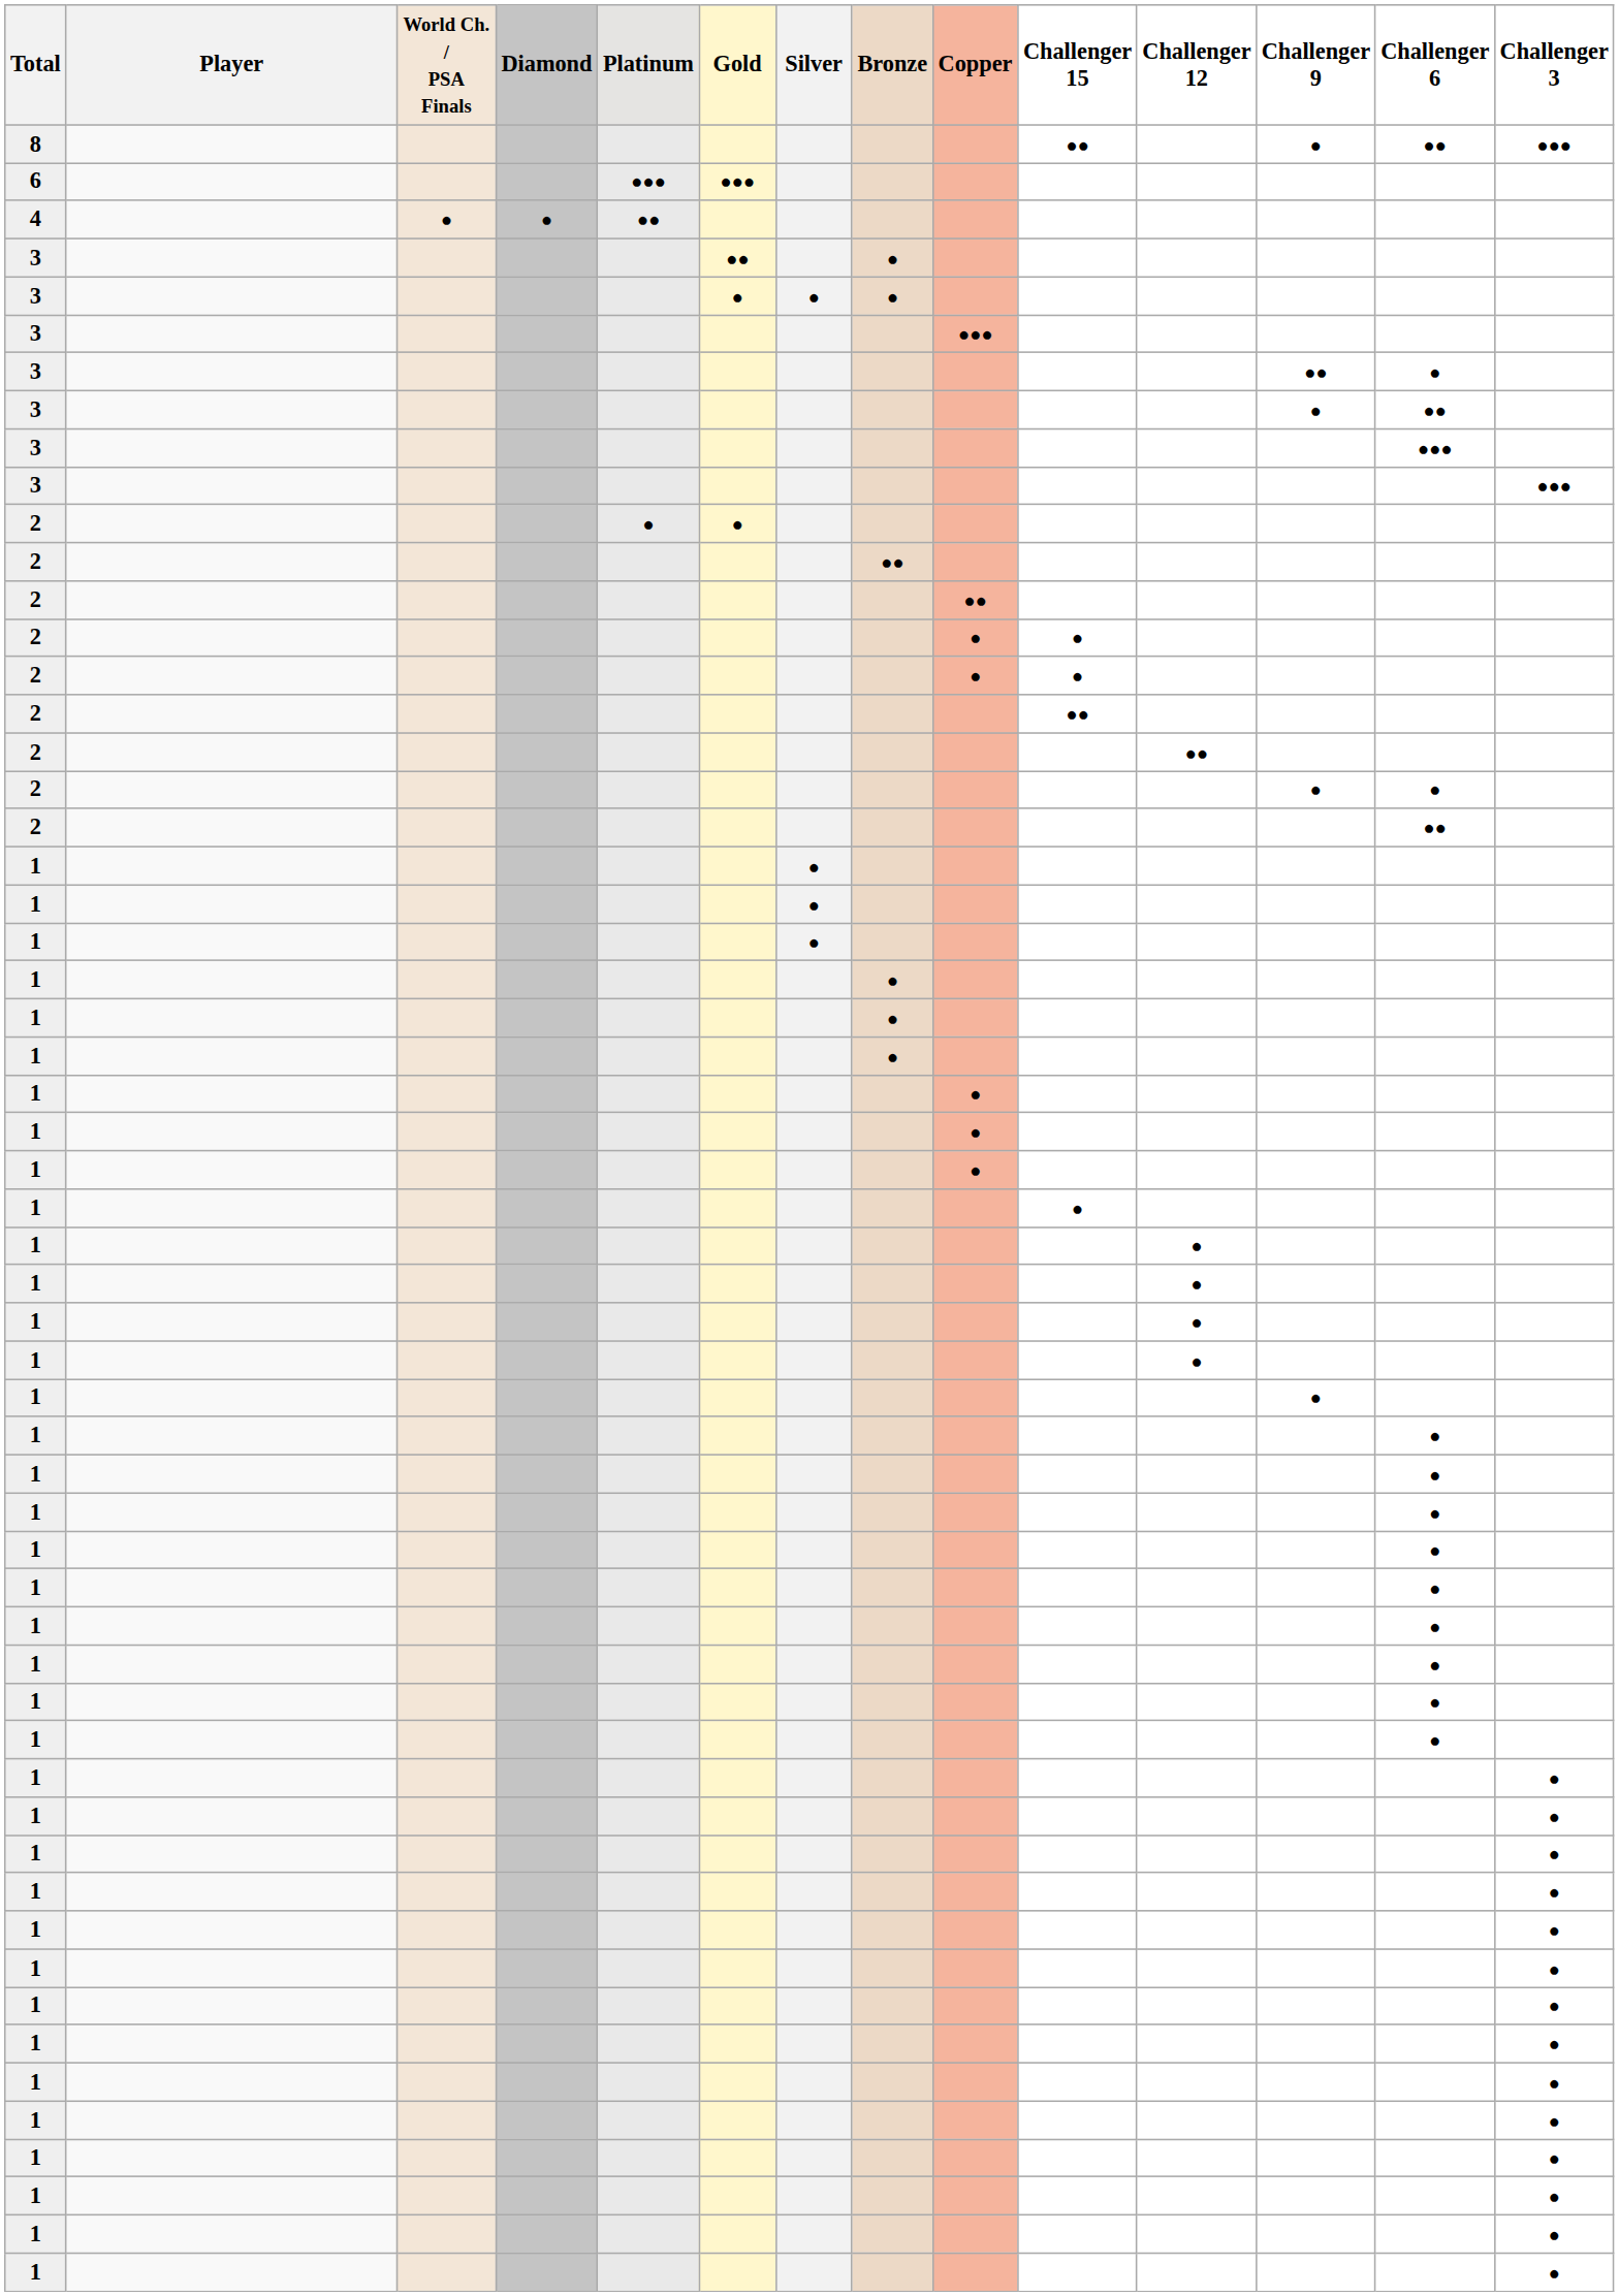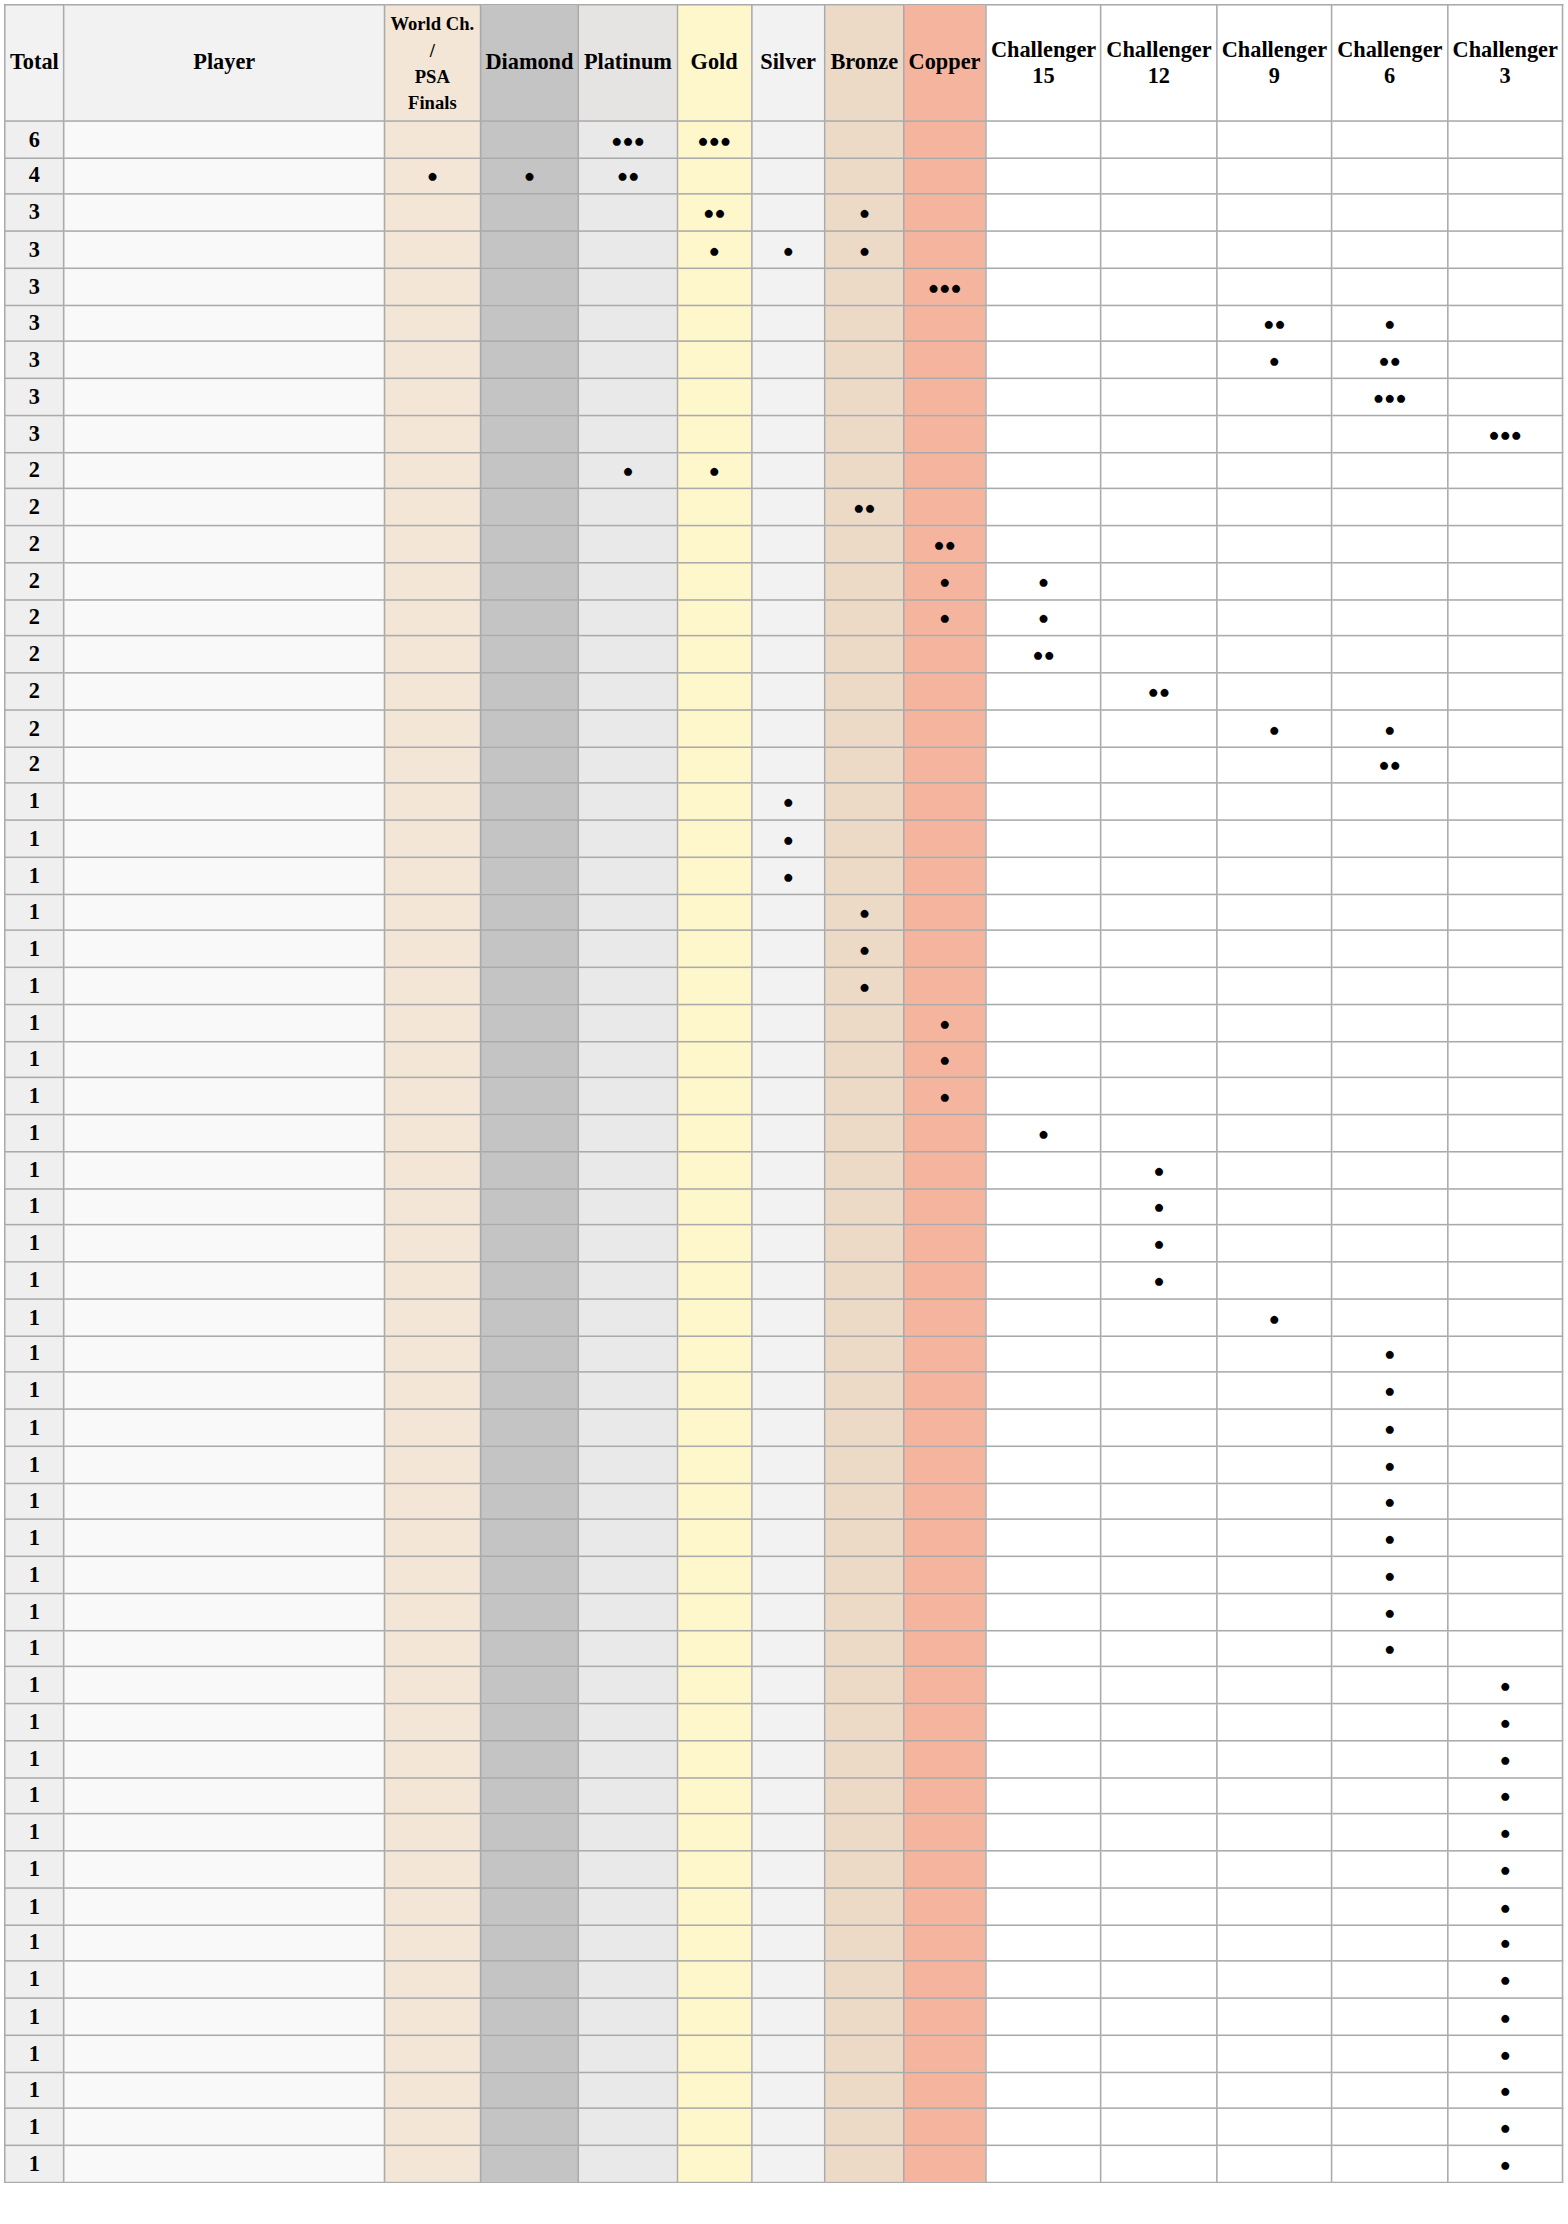- row: 8 | ●● | ● | ●● | ●●●
